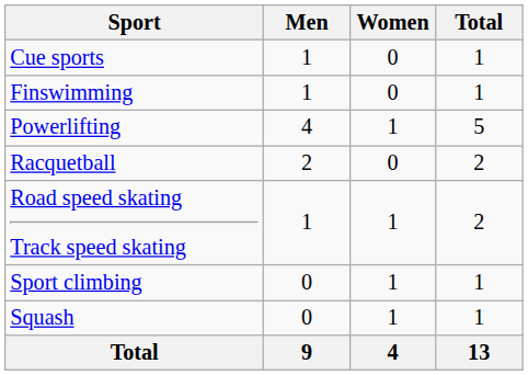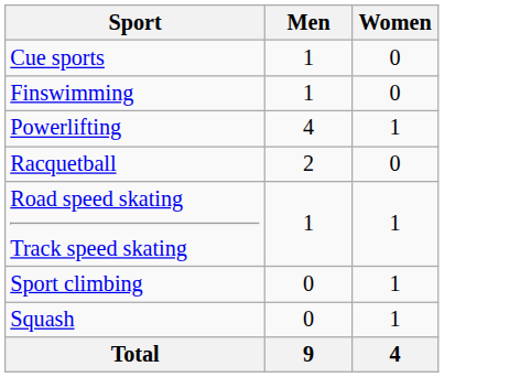- column: Total | 1 | 1 | 5 | 2 | 2 | 1 | 1 | 13
